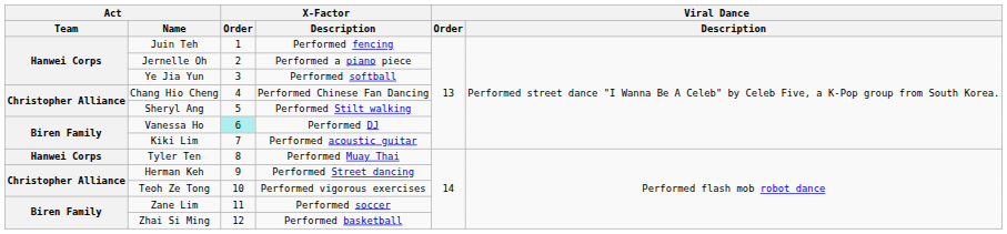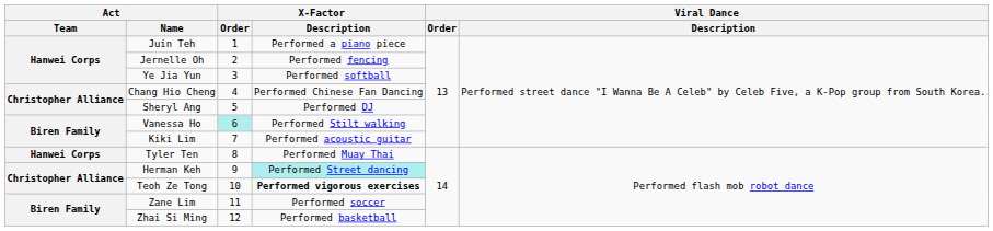Juin Teh | X-Factor / Description: Performed fencing -> Performed a piano piece
Jernelle Oh | X-Factor / Description: Performed a piano piece -> Performed fencing
Sheryl Ang | X-Factor / Description: Performed Stilt walking -> Performed DJ
Vanessa Ho | X-Factor / Description: Performed DJ -> Performed Stilt walking
Herman Keh | X-Factor / Description: no background -> paleturquoise background
Teoh Ze Tong | X-Factor / Description: normal -> bold
